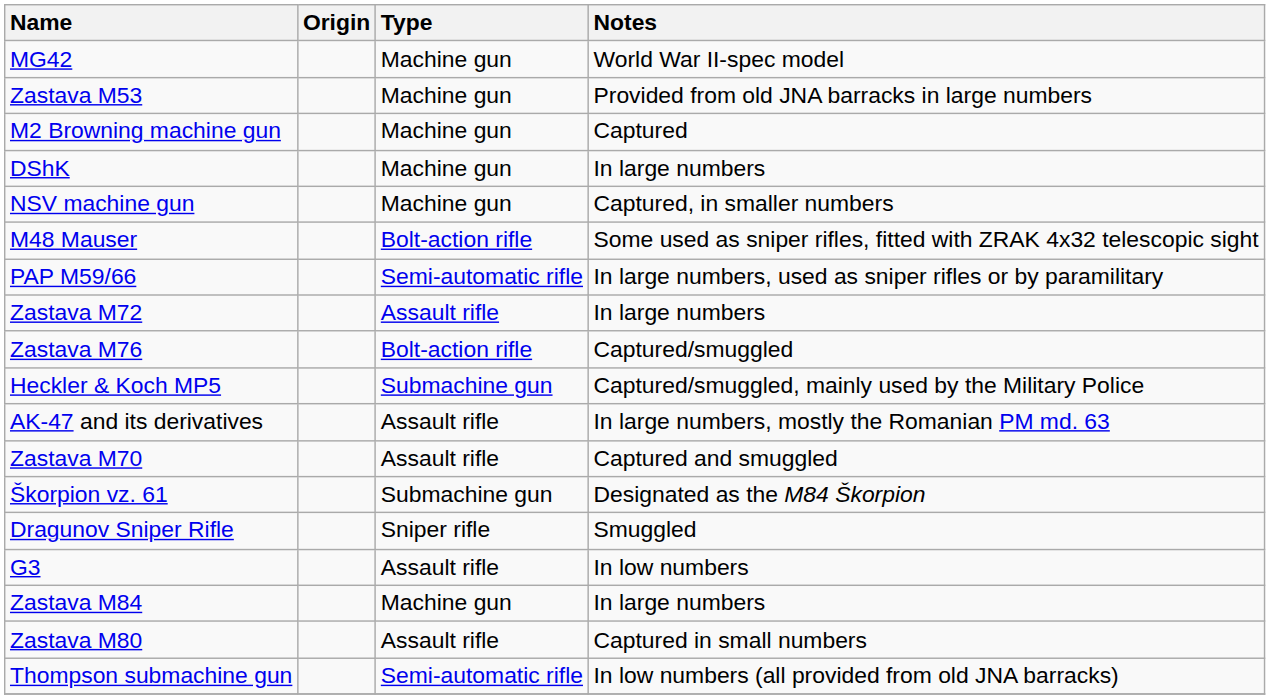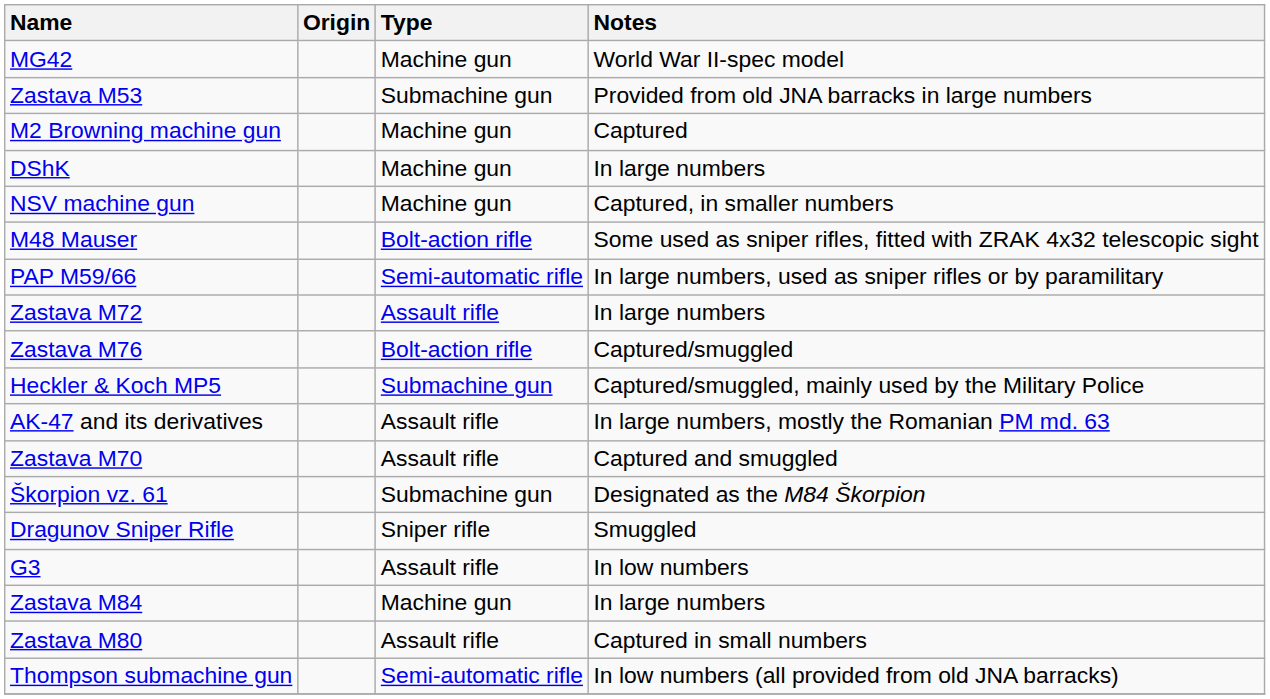Zastava M53 | Type: Machine gun -> Submachine gun
